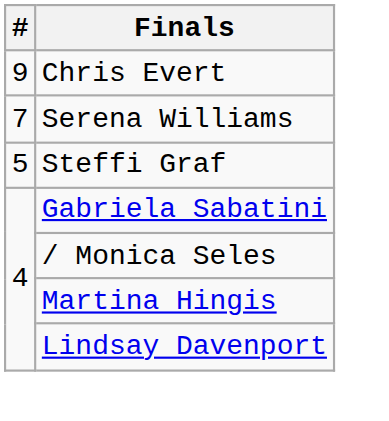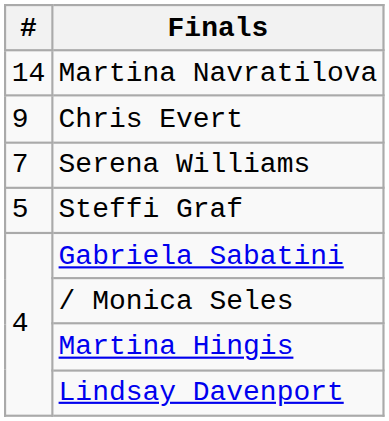+ row: 14 | Martina Navratilova
